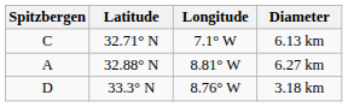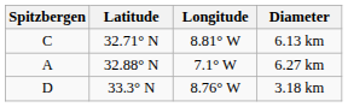6.13 km | Longitude: 7.1° W -> 8.81° W
6.27 km | Longitude: 8.81° W -> 7.1° W
